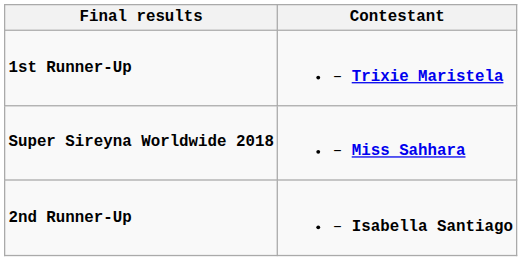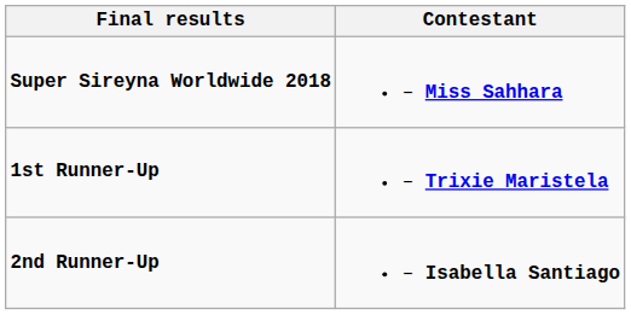rows swapped: Super Sireyna Worldwide 2018 <-> 1st Runner-Up
